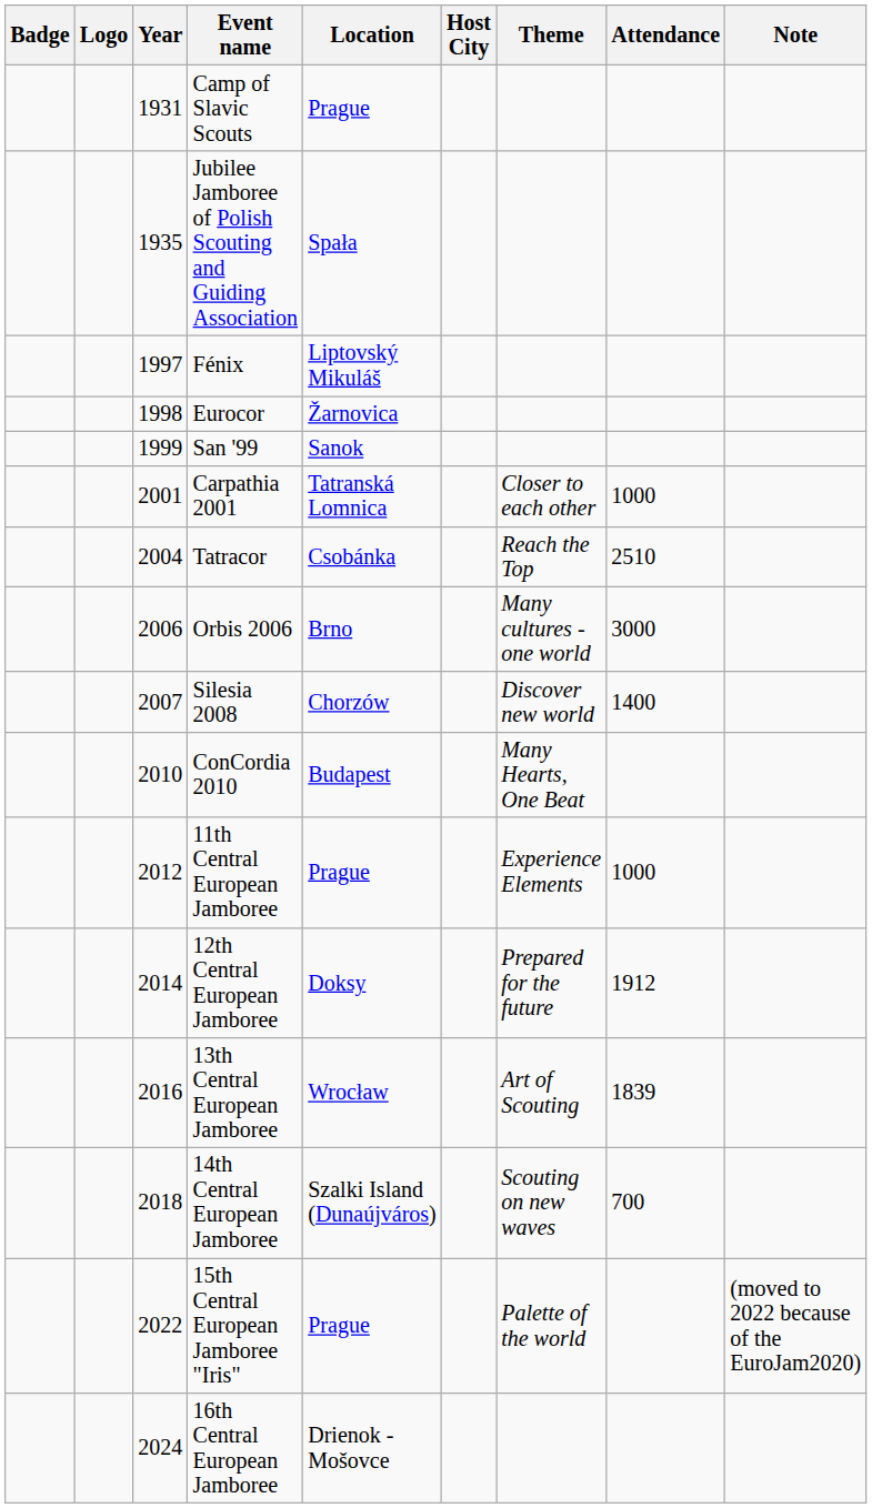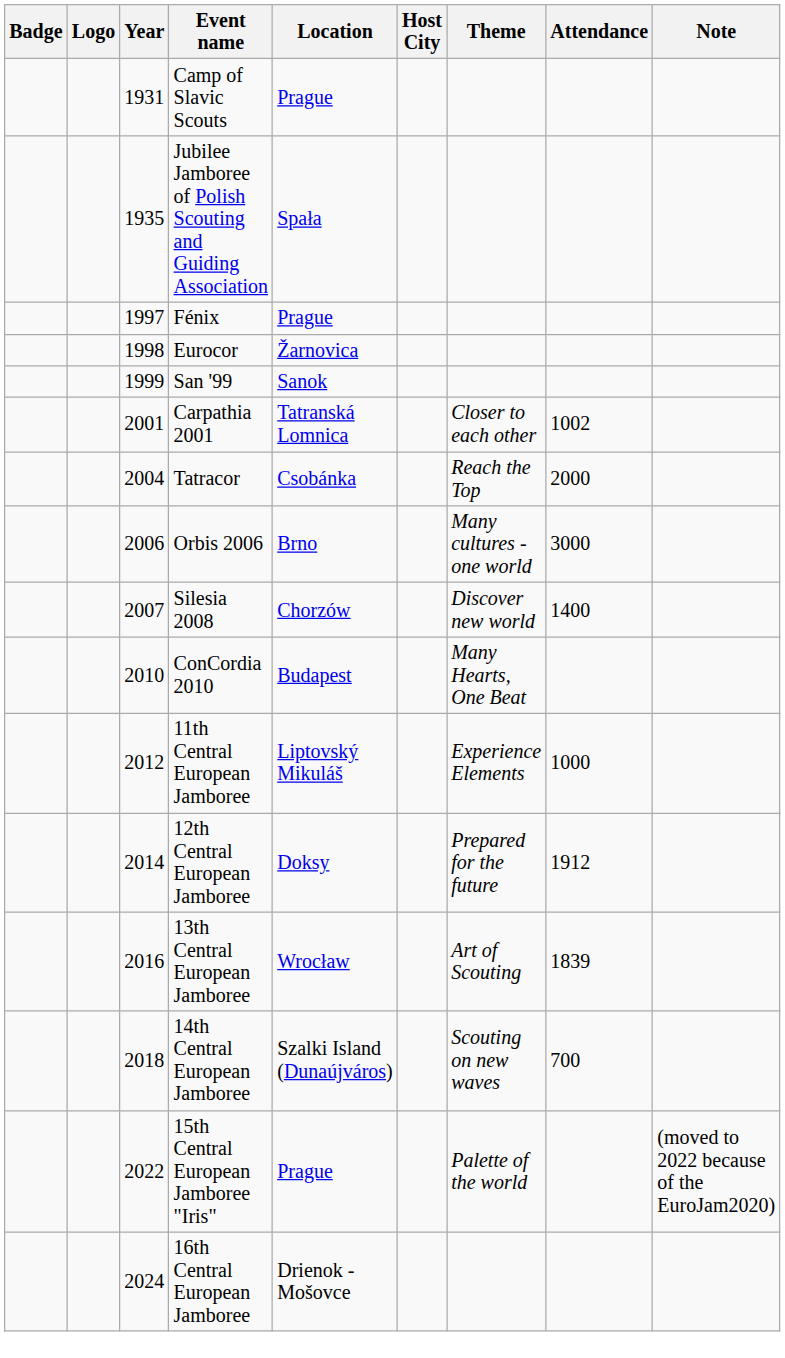Fénix | Location: Liptovský Mikuláš -> Prague
Carpathia 2001 | Attendance: 1000 -> 1002
Tatracor | Attendance: 2510 -> 2000
11th Central European Jamboree | Location: Prague -> Liptovský Mikuláš
